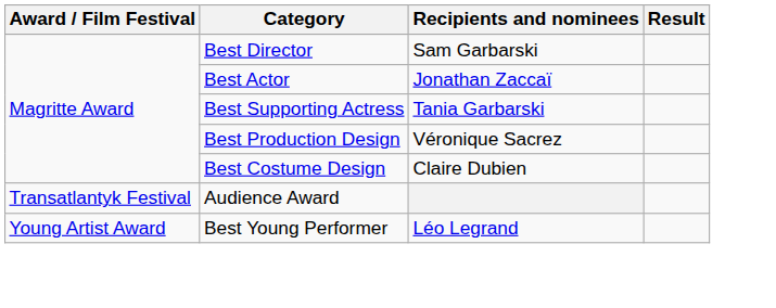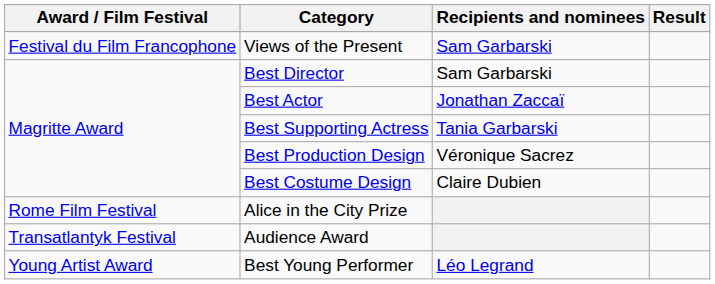+ row: Festival du Film Francophone | Views of the Present | Sam Garbarski
+ row: Rome Film Festival | Alice in the City Prize
